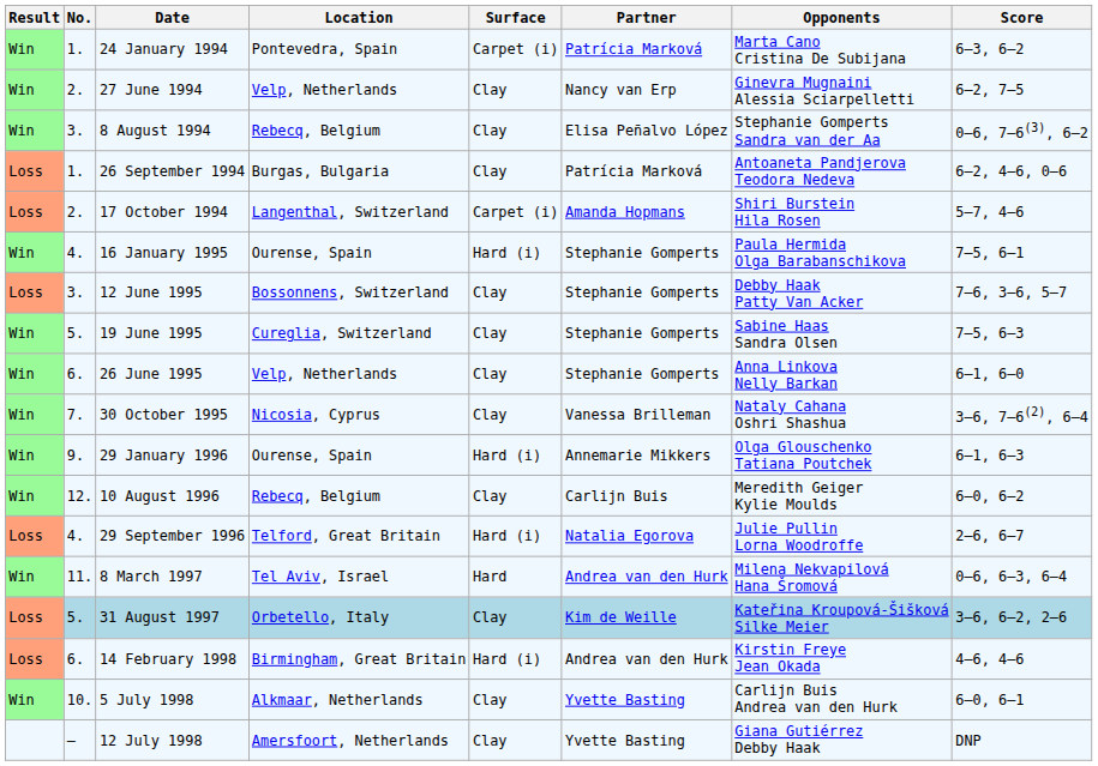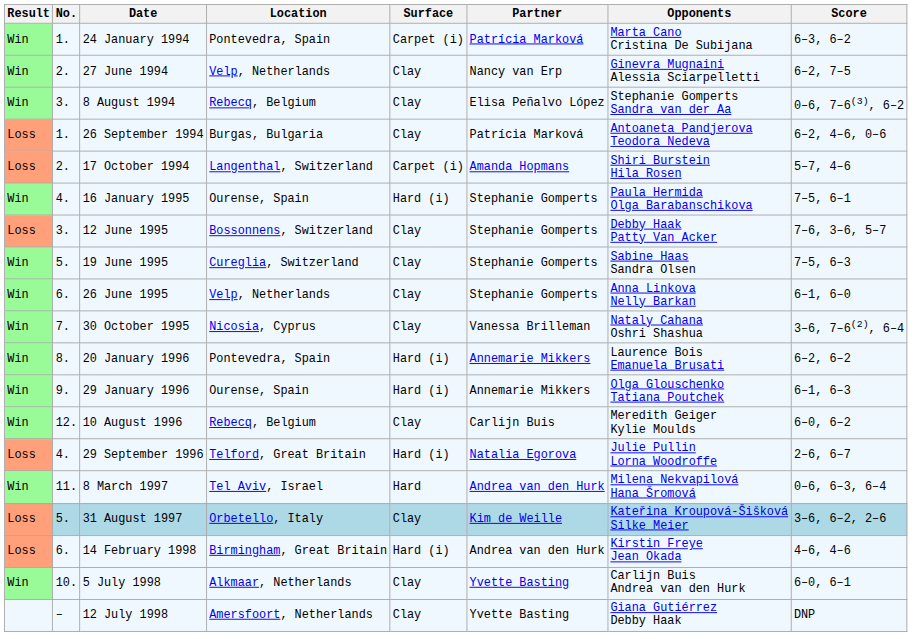+ row: Win | 8. | 20 January 1996 | Pontevedra, Spain | Hard (i) | Annemarie Mikkers | Laurence Bois Emanuela Brusati | 6–2, 6–2
